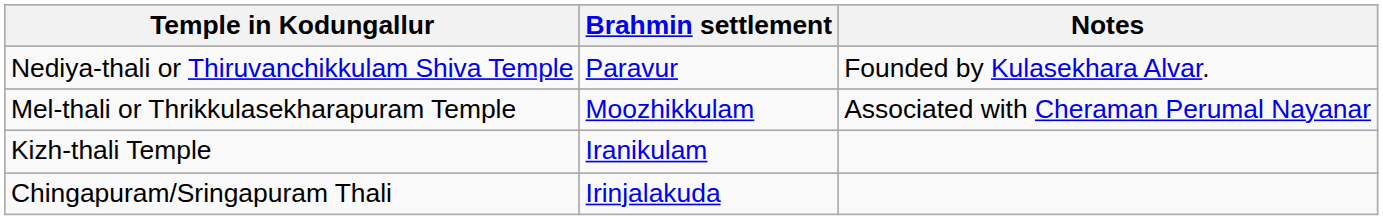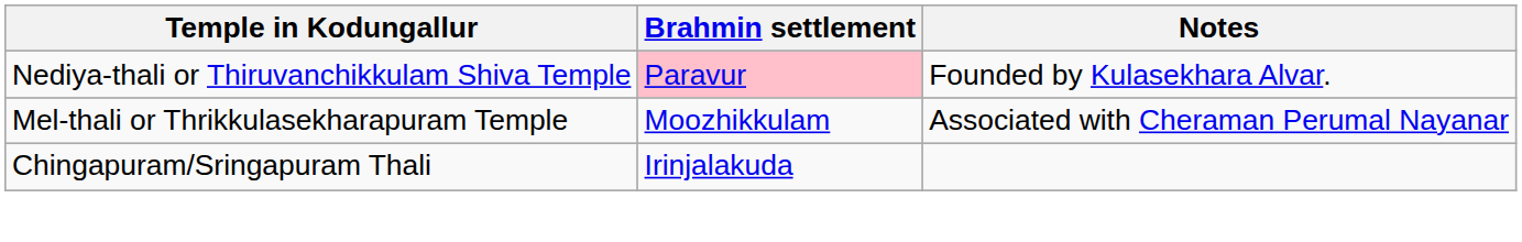Nediya-thali or Thiruvanchikkulam Shiva Temple | Brahmin settlement: no background -> pink background
- row: Kizh-thali Temple | Iranikulam
